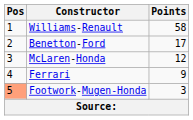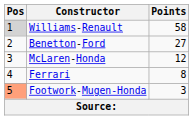Williams-Renault | Pos: no background -> lightgrey background
Benetton-Ford | Points: 17 -> 27
Ferrari | Points: 9 -> 8
